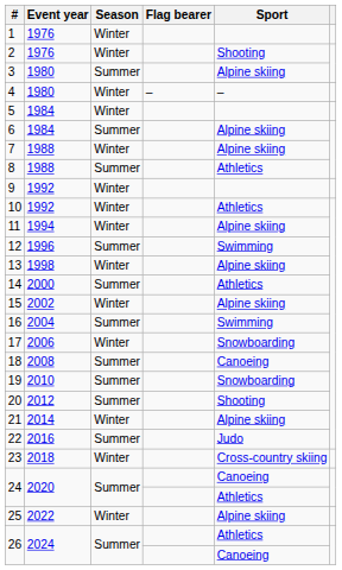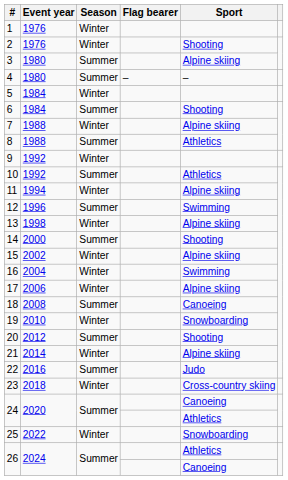4 | Season: Winter -> Summer
6 | Sport: Alpine skiing -> Shooting
10 | Season: Winter -> Summer
14 | Sport: Athletics -> Shooting
16 | Season: Summer -> Winter
17 | Sport: Snowboarding -> Alpine skiing
19 | Season: Summer -> Winter
25 | Sport: Alpine skiing -> Snowboarding
